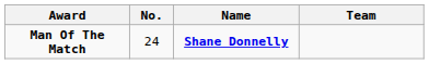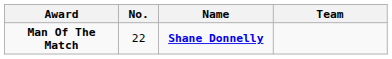Man Of The Match | No.: 24 -> 22
